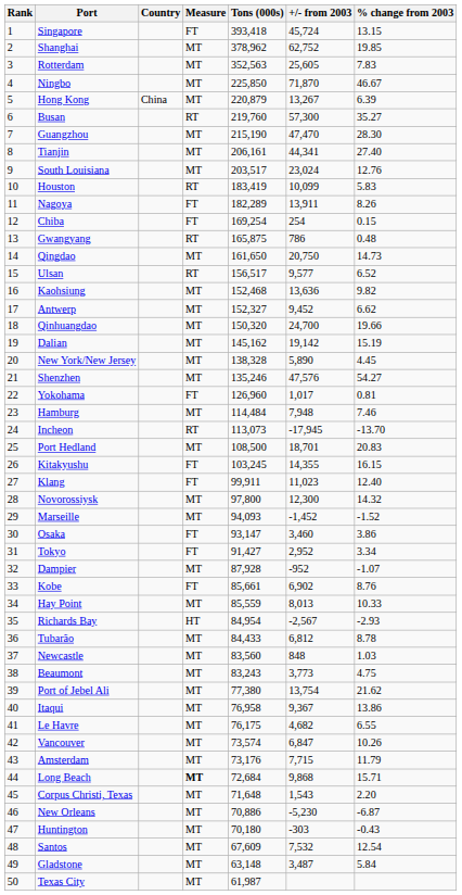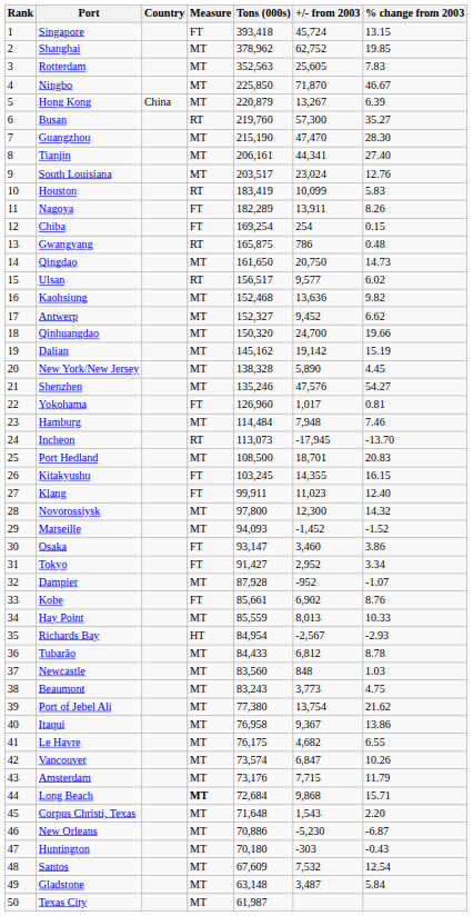Ulsan | % change from 2003: 6.52 -> 6.02
